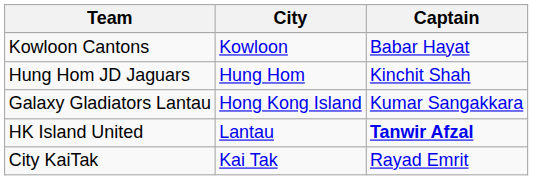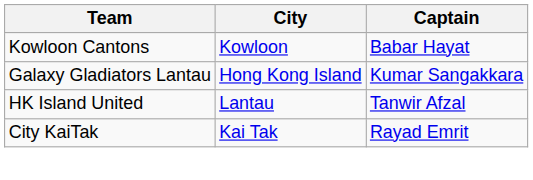- row: Hung Hom JD Jaguars | Hung Hom | Kinchit Shah
HK Island United | Captain: bold -> normal
